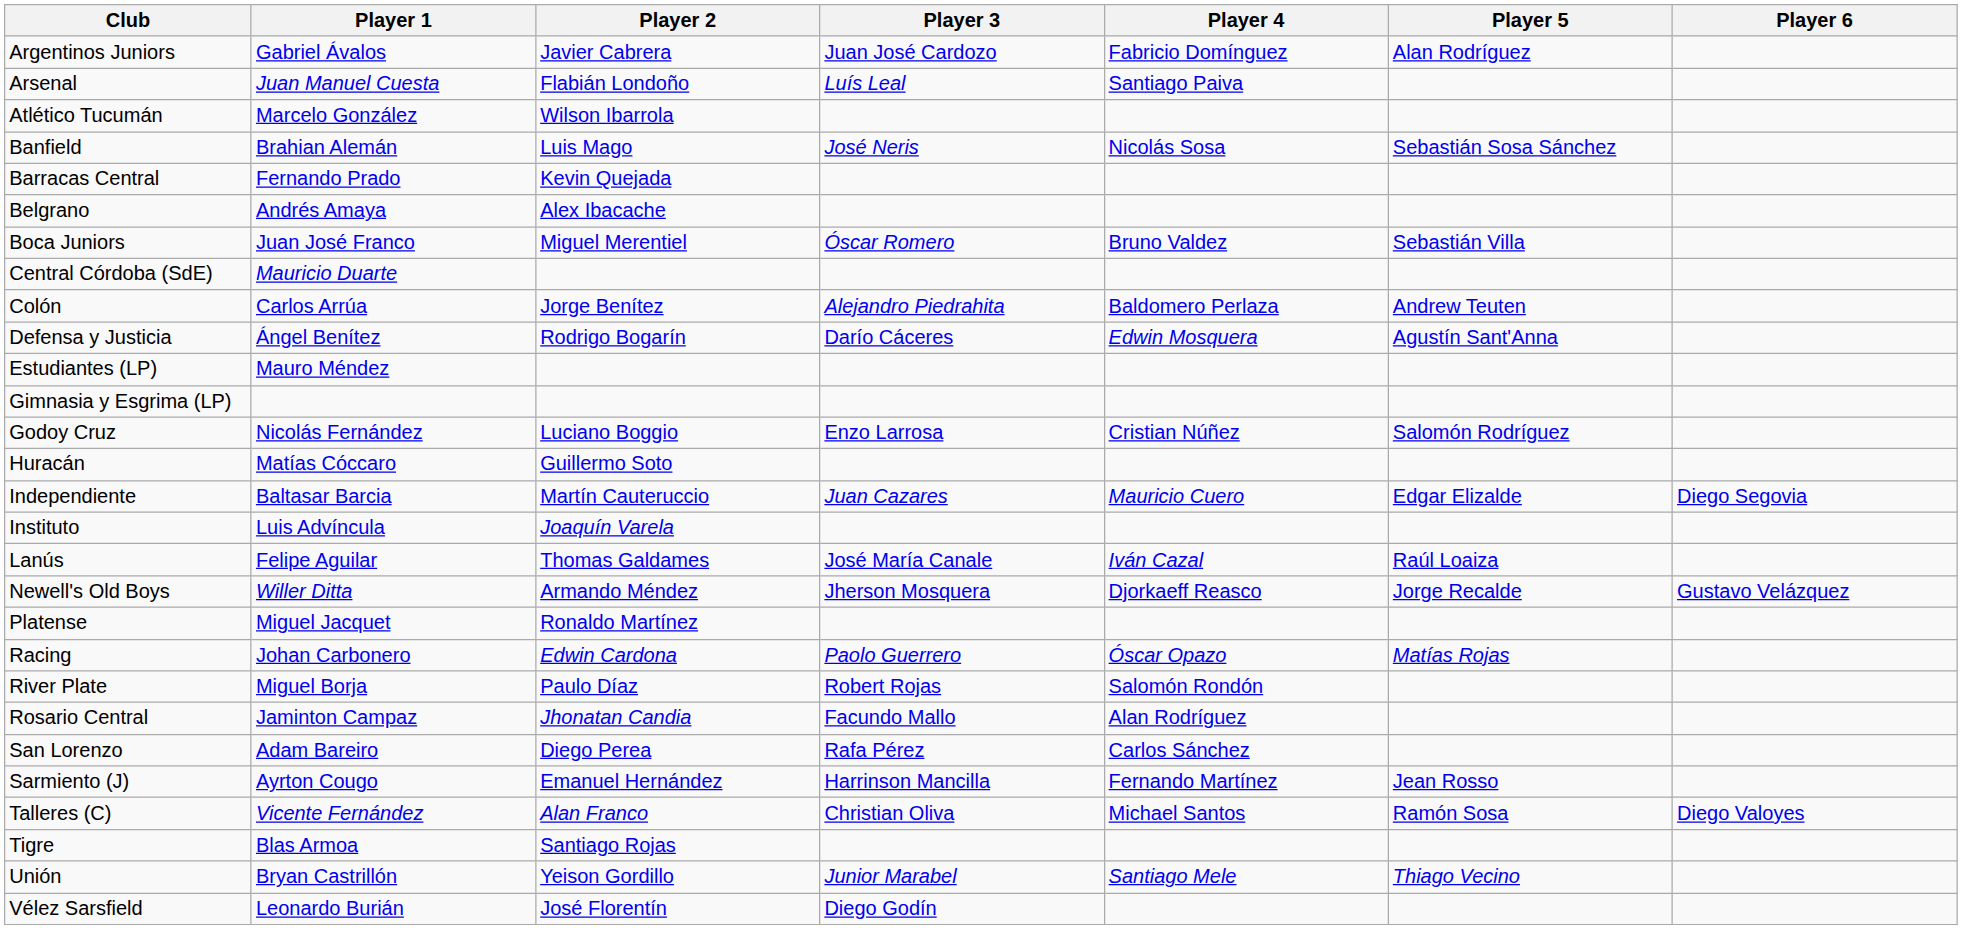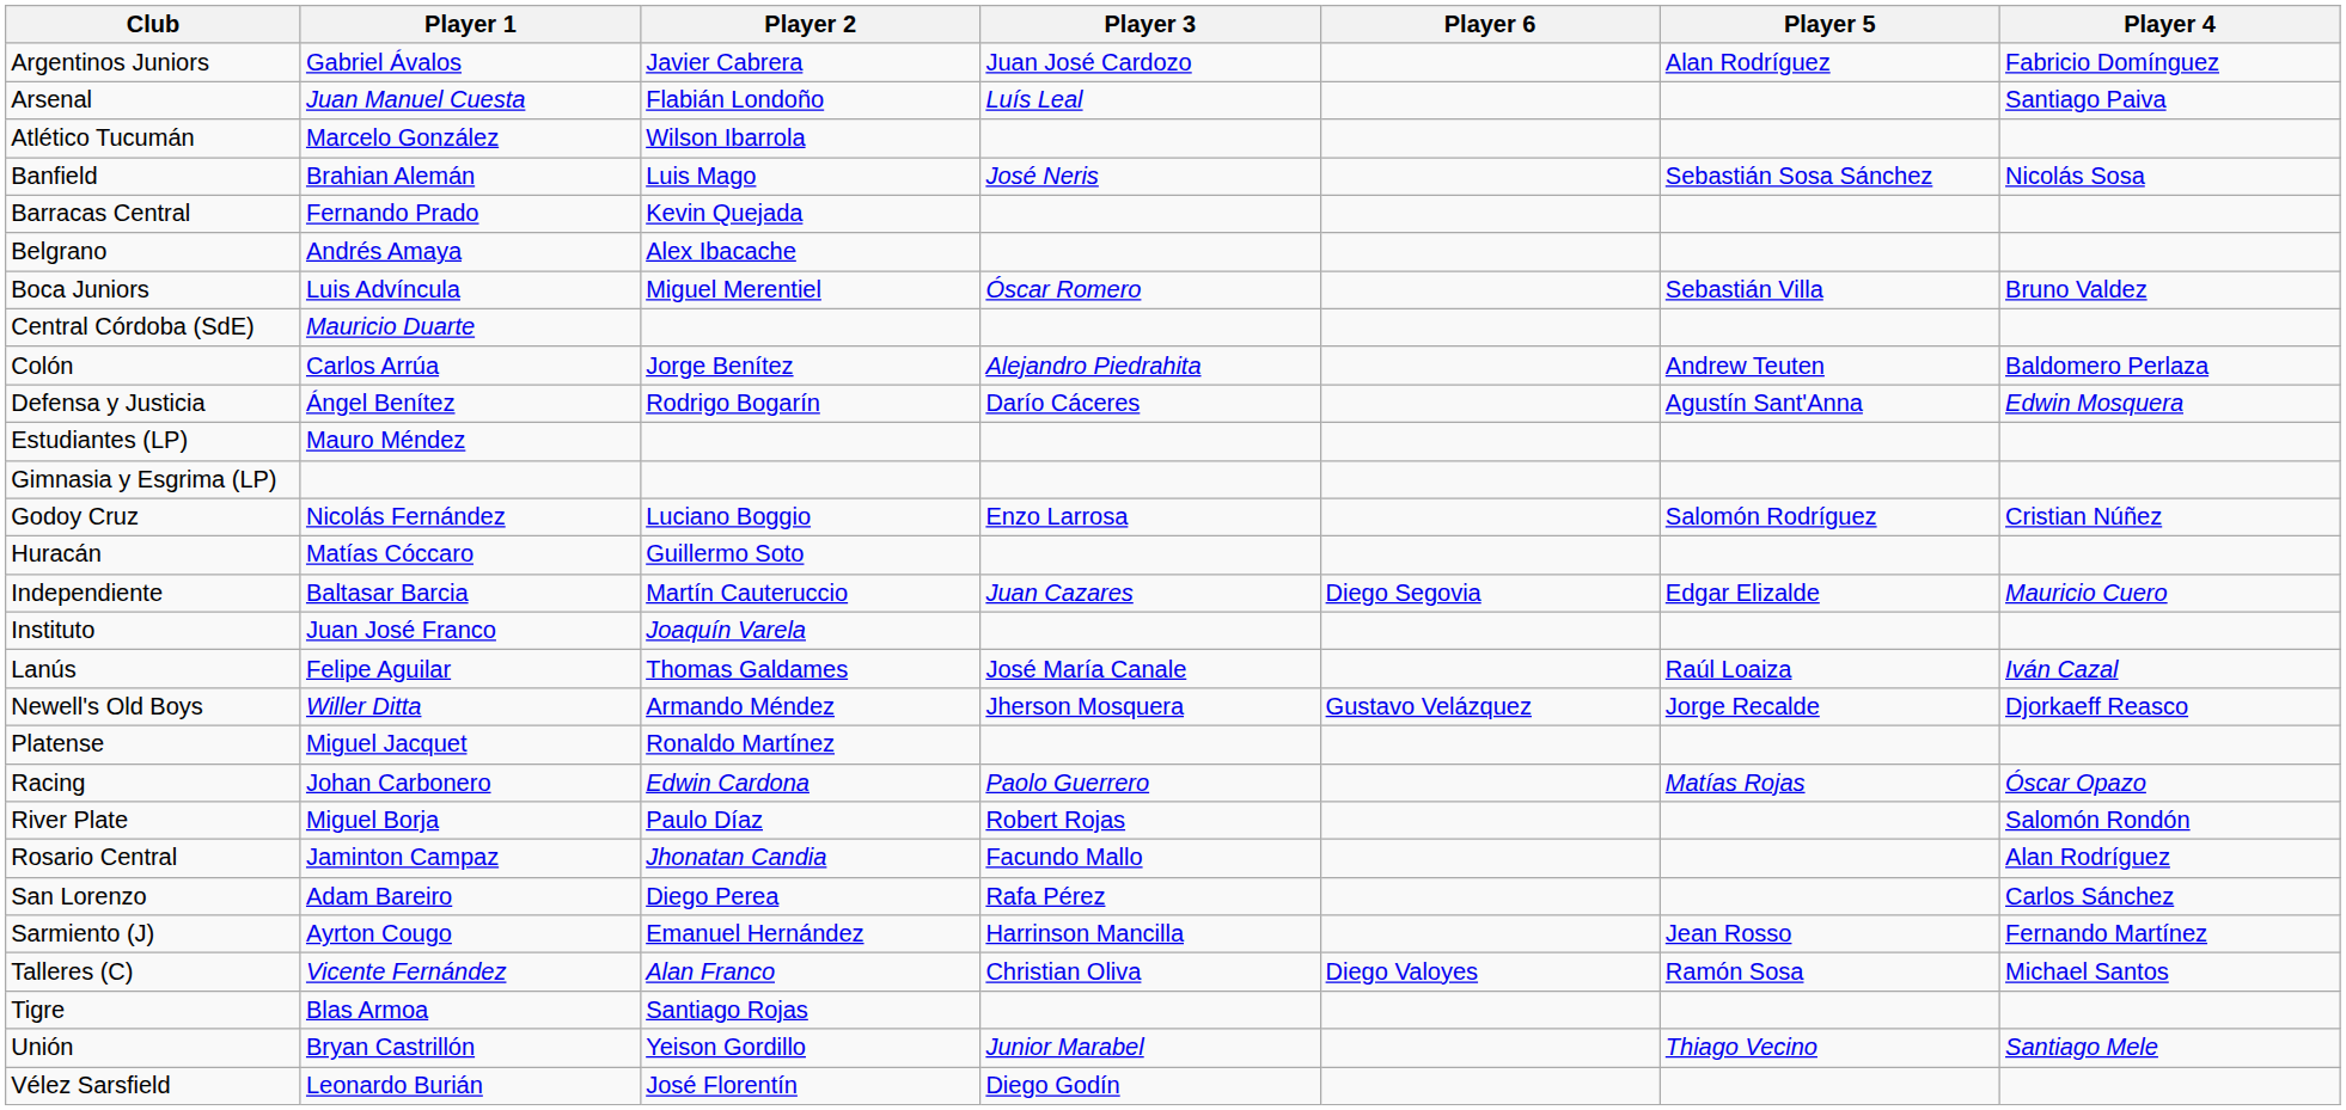columns swapped: Player 4 <-> Player 6
Boca Juniors | Player 1: Juan José Franco -> Luis Advíncula
Instituto | Player 1: Luis Advíncula -> Juan José Franco
